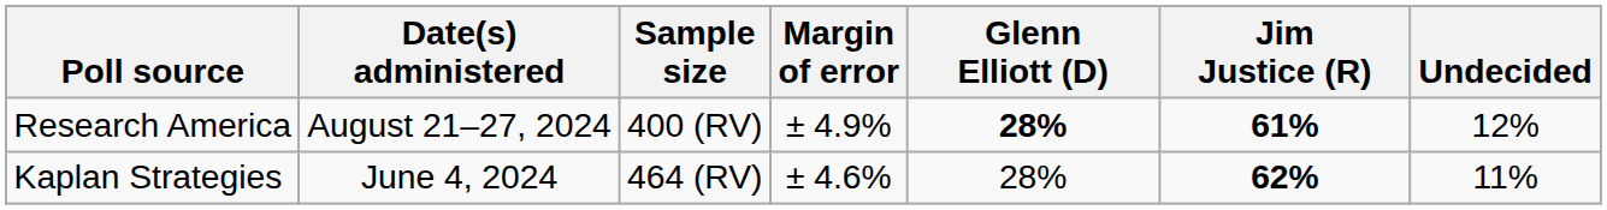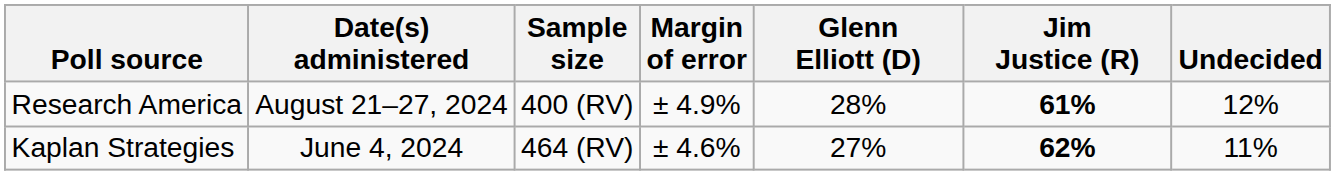Research America | Glenn Elliott (D): bold -> normal
Kaplan Strategies | Glenn Elliott (D): 28% -> 27%
